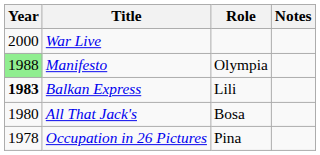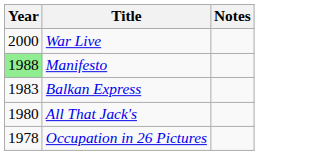- column: Role | Olympia | Lili | Bosa | Pina
Balkan Express | Year: bold -> normal
